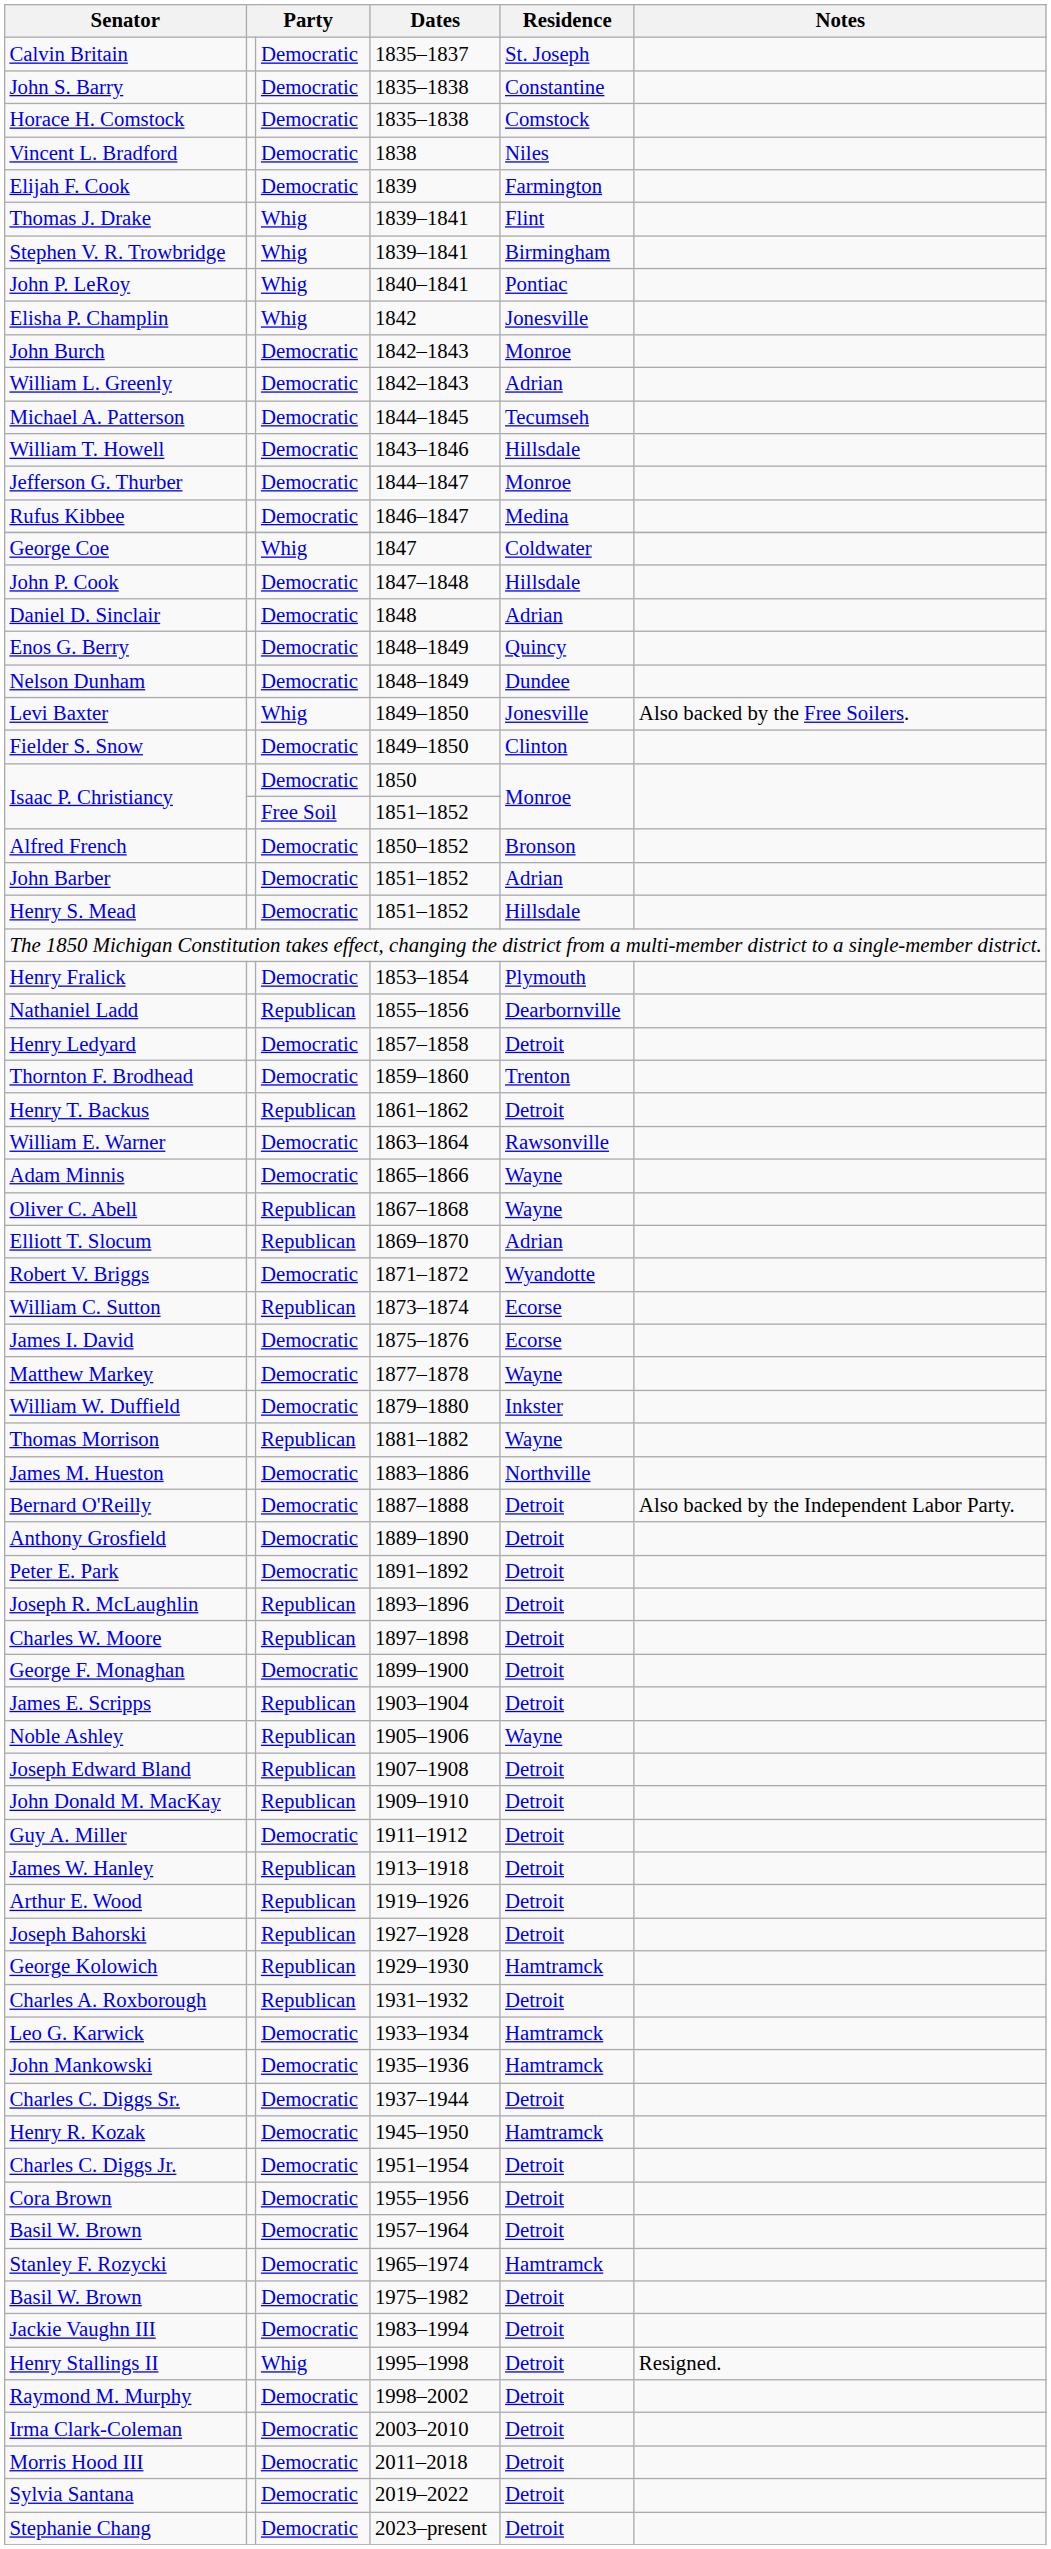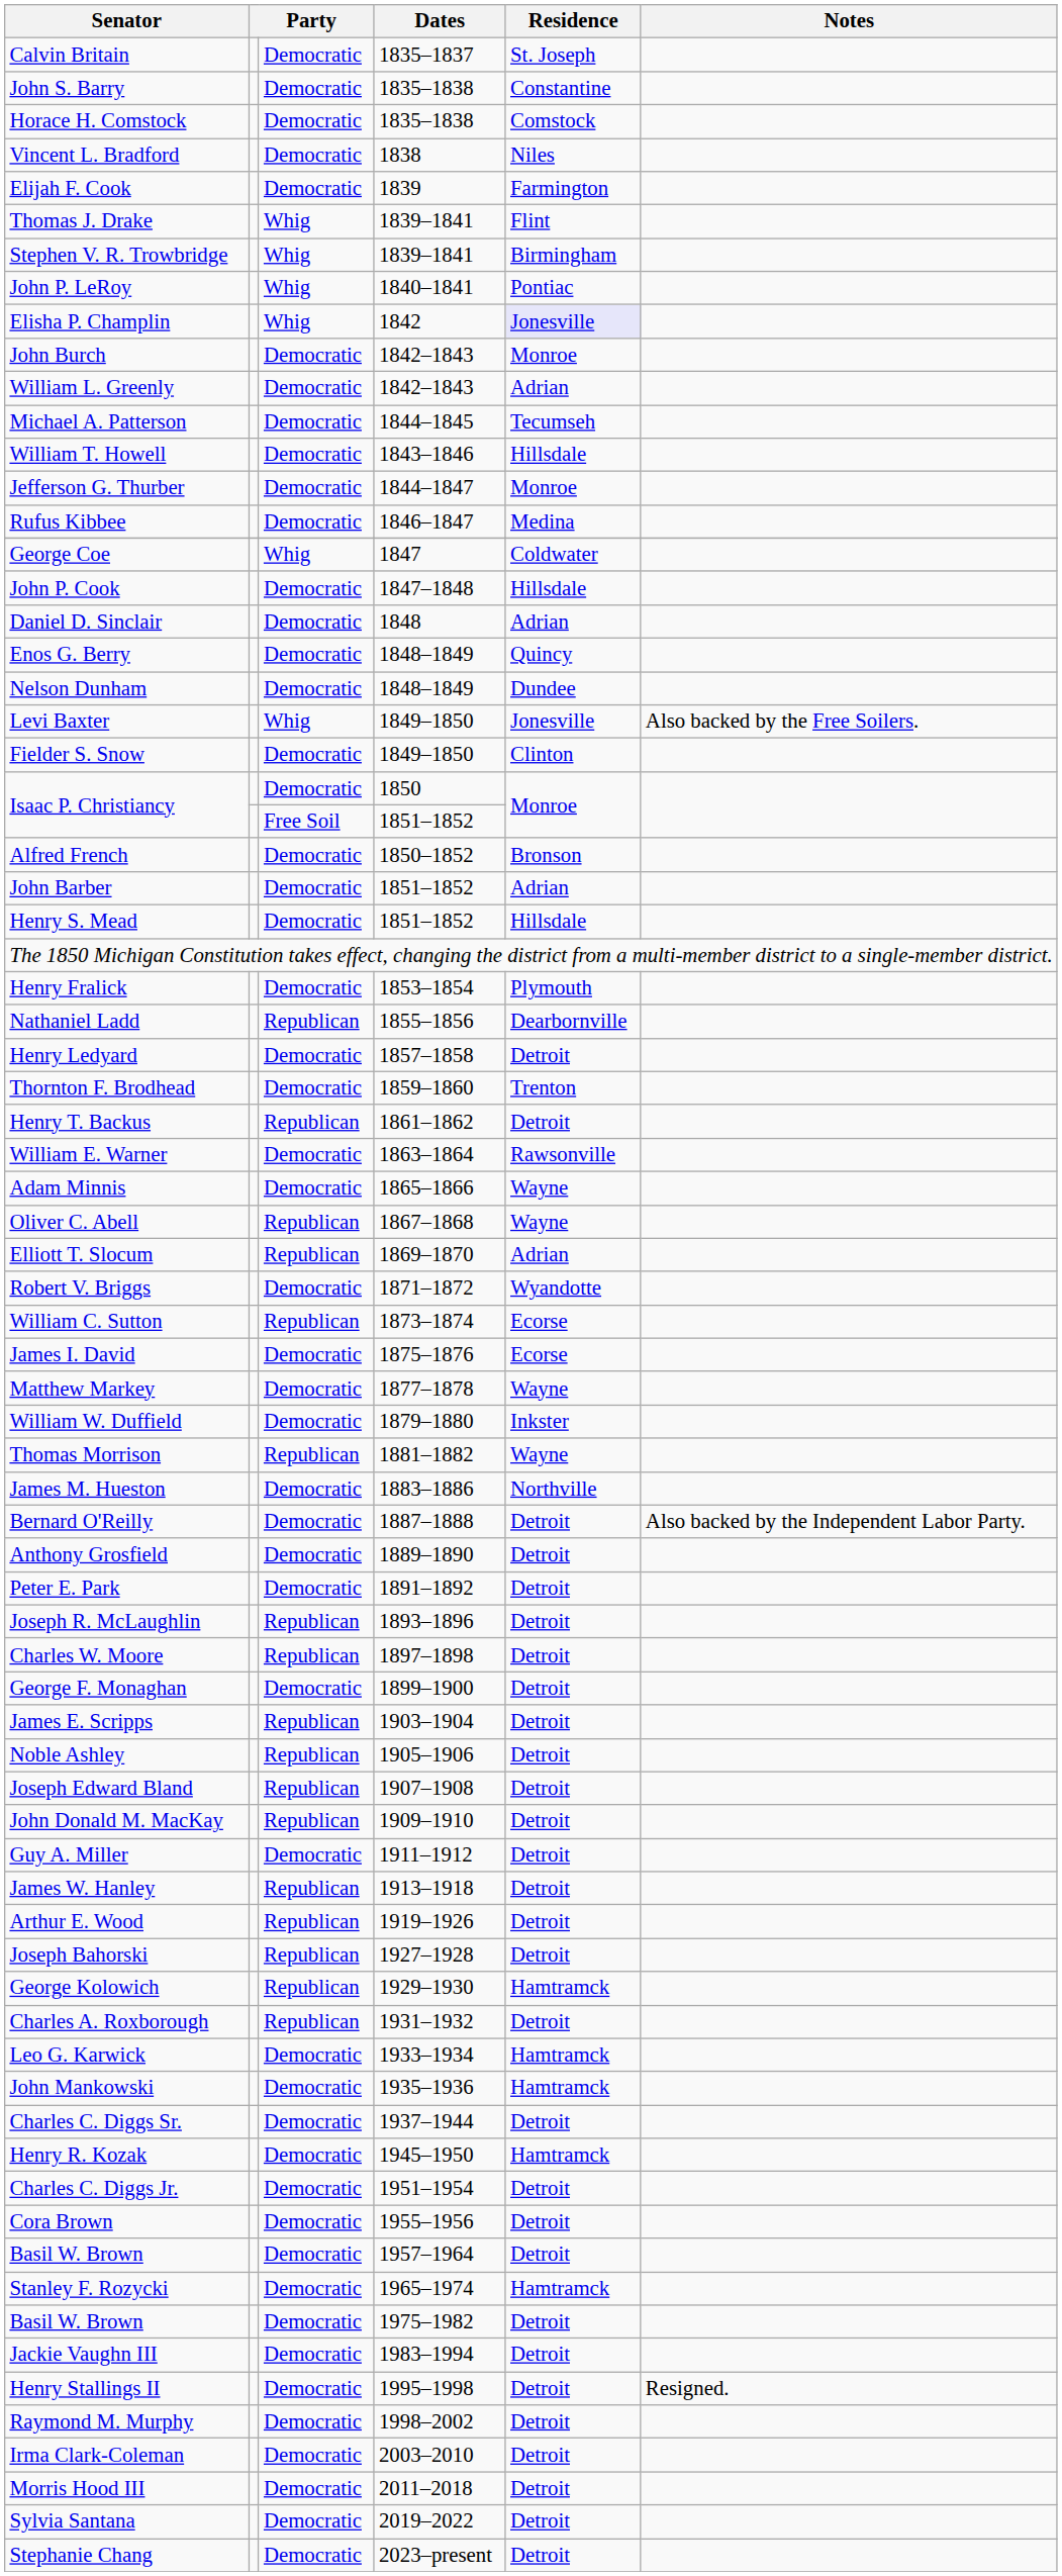Elisha P. Champlin | Residence: no background -> lavender background
Noble Ashley | Residence: Wayne -> Detroit
Henry Stallings II | column 3: Whig -> Democratic
